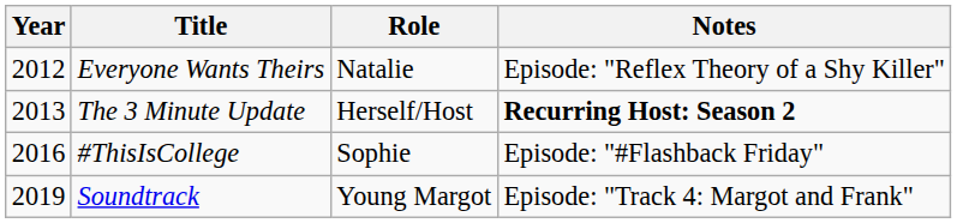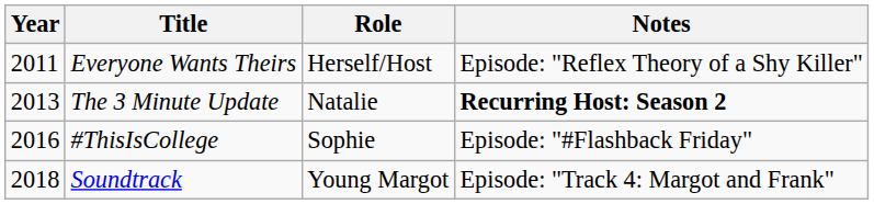Everyone Wants Theirs | Year: 2012 -> 2011
Everyone Wants Theirs | Role: Natalie -> Herself/Host
The 3 Minute Update | Role: Herself/Host -> Natalie
Soundtrack | Year: 2019 -> 2018
